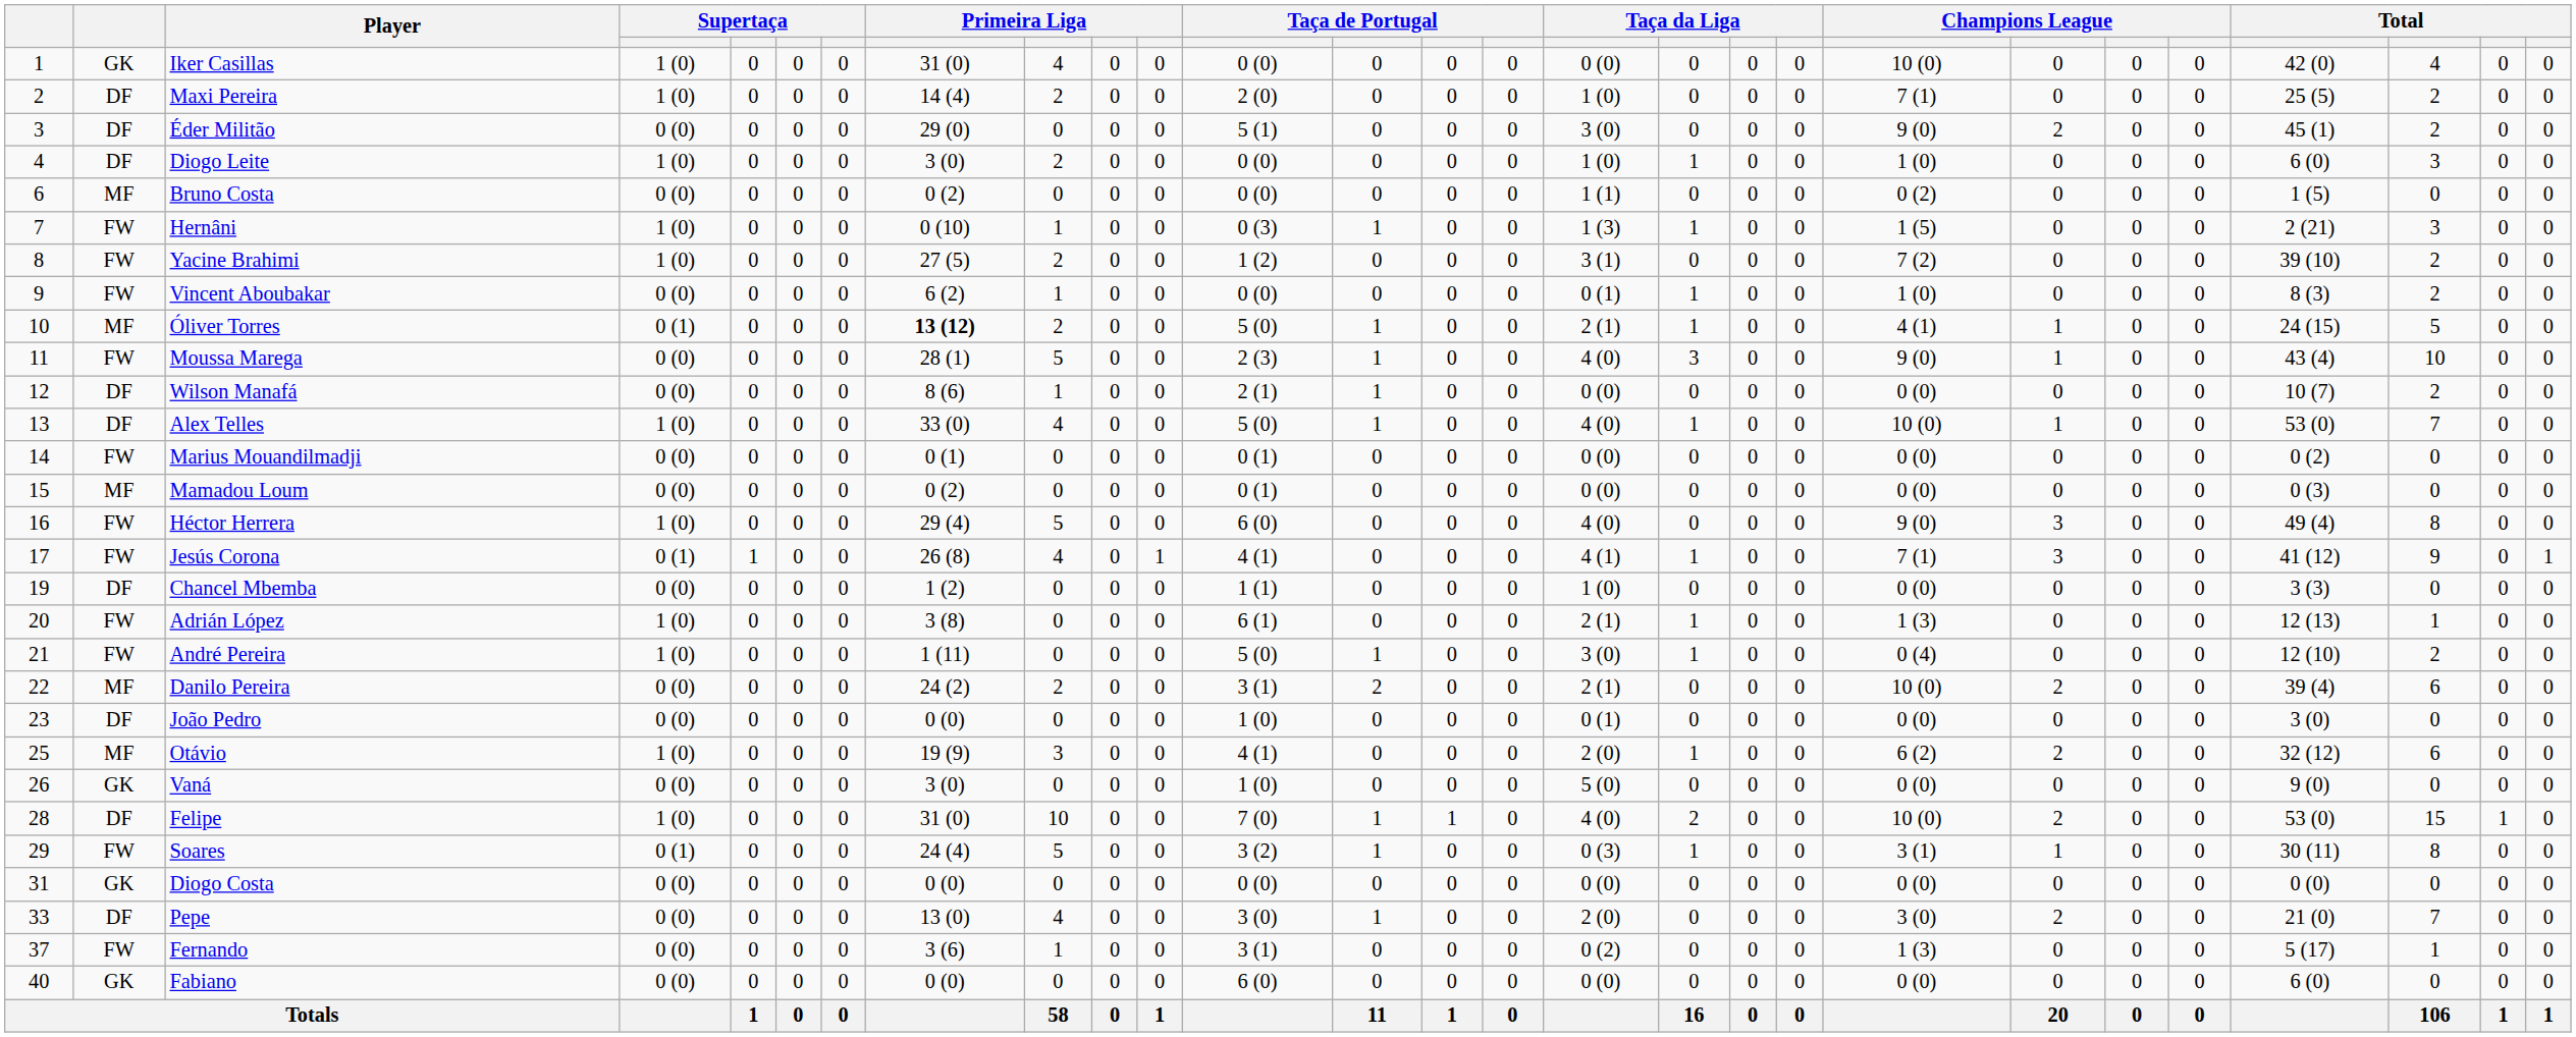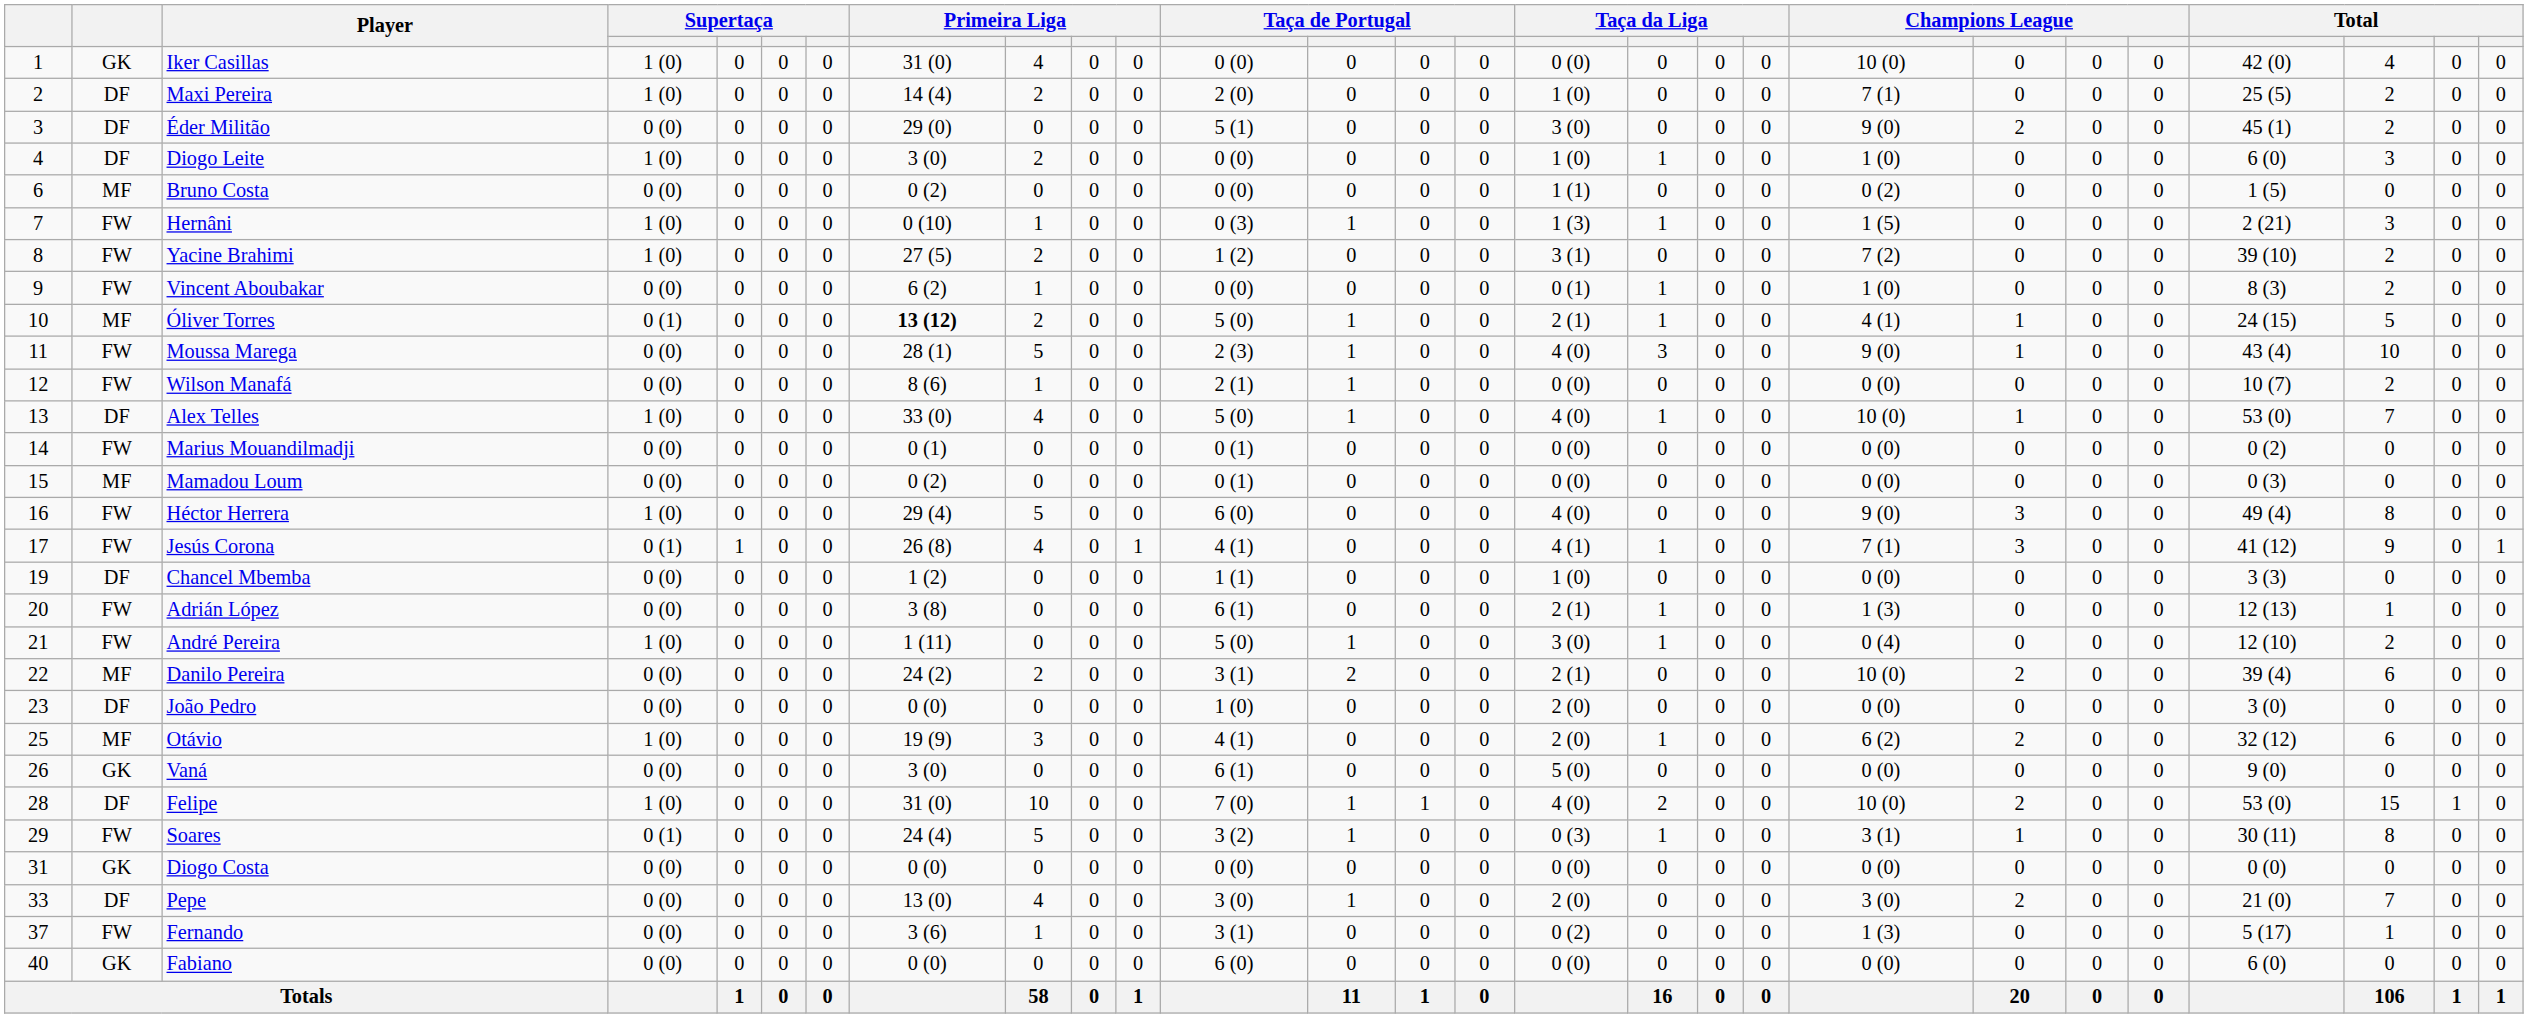Wilson Manafá | column 2: DF -> FW
Adrián López | column 4: 1 (0) -> 0 (0)
João Pedro | column 16: 0 (1) -> 2 (0)
Vaná | column 12: 1 (0) -> 6 (1)
